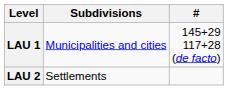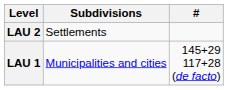rows swapped: LAU 1 <-> LAU 2
